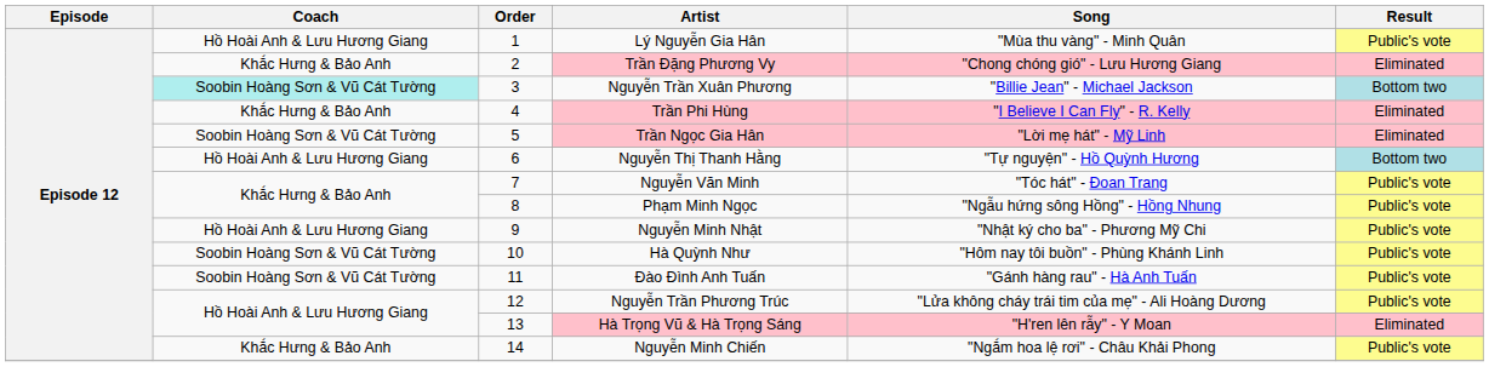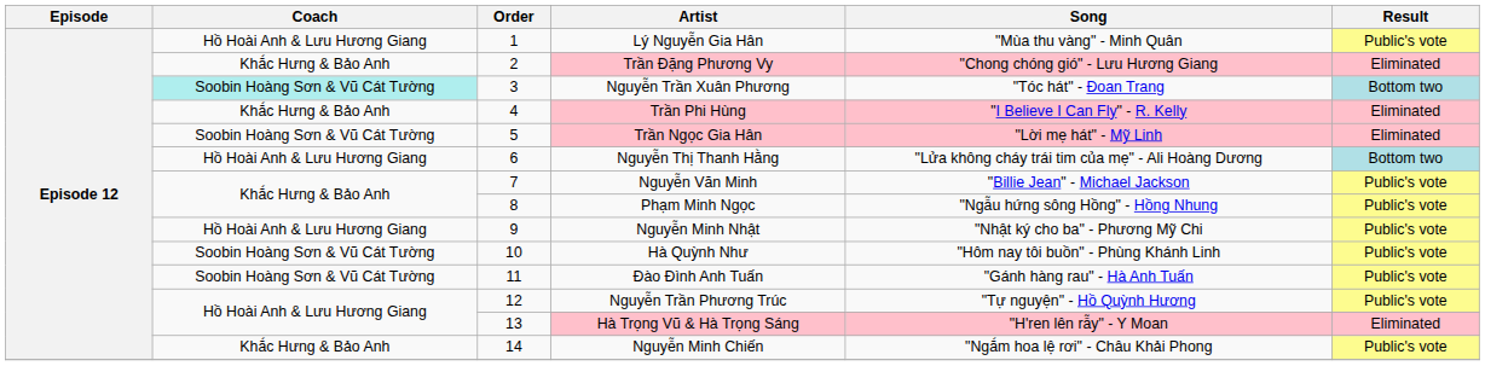Nguyễn Trần Xuân Phương | Song: "Billie Jean" - Michael Jackson -> "Tóc hát" - Đoan Trang
Nguyễn Thị Thanh Hằng | Song: "Tự nguyện" - Hồ Quỳnh Hương -> "Lửa không cháy trái tim của mẹ" - Ali Hoàng Dương
Nguyễn Văn Minh | Song: "Tóc hát" - Đoan Trang -> "Billie Jean" - Michael Jackson
Nguyễn Trần Phương Trúc | Song: "Lửa không cháy trái tim của mẹ" - Ali Hoàng Dương -> "Tự nguyện" - Hồ Quỳnh Hương
